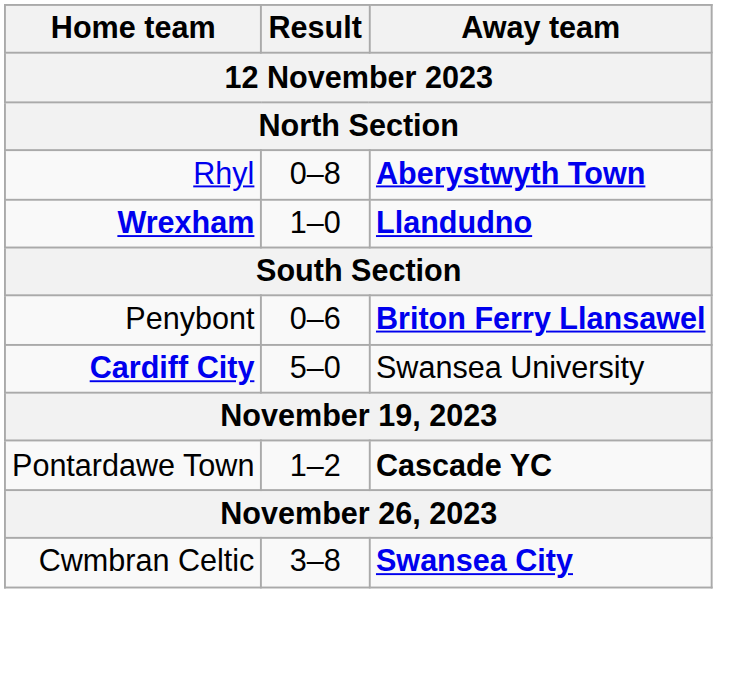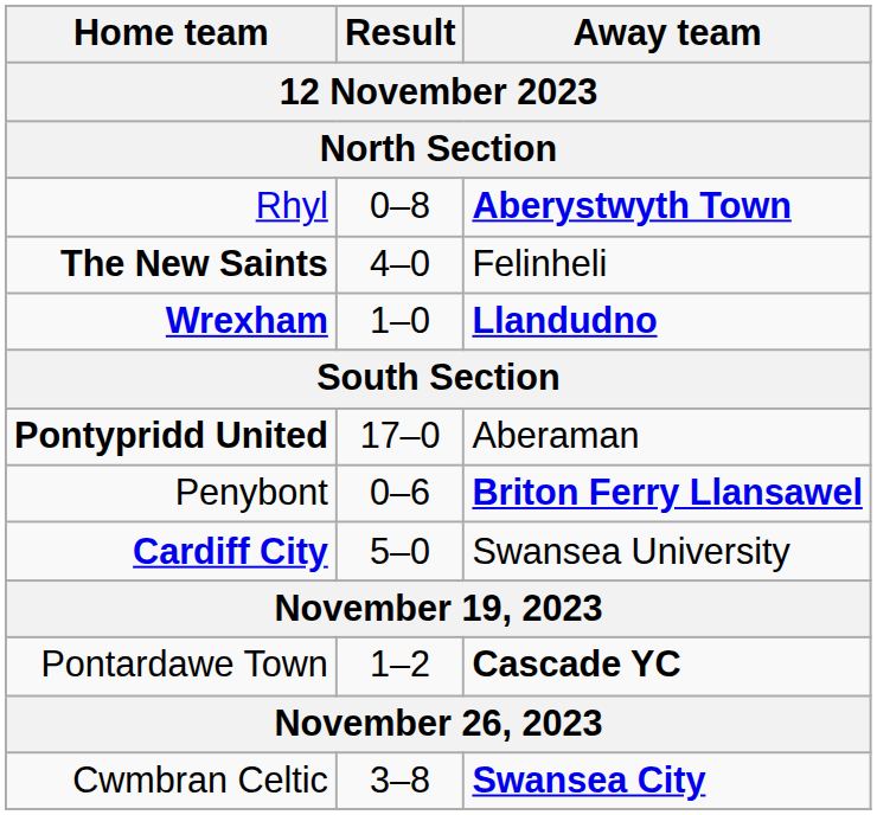+ row: The New Saints | 4–0 | Felinheli
+ row: Pontypridd United | 17–0 | Aberaman
